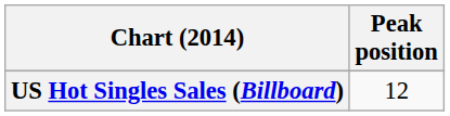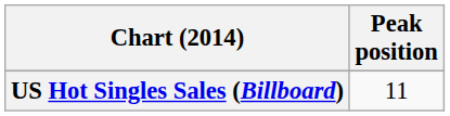US Hot Singles Sales (Billboard) | Peak position: 12 -> 11
